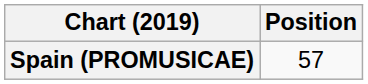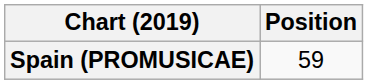Spain (PROMUSICAE) | Position: 57 -> 59
